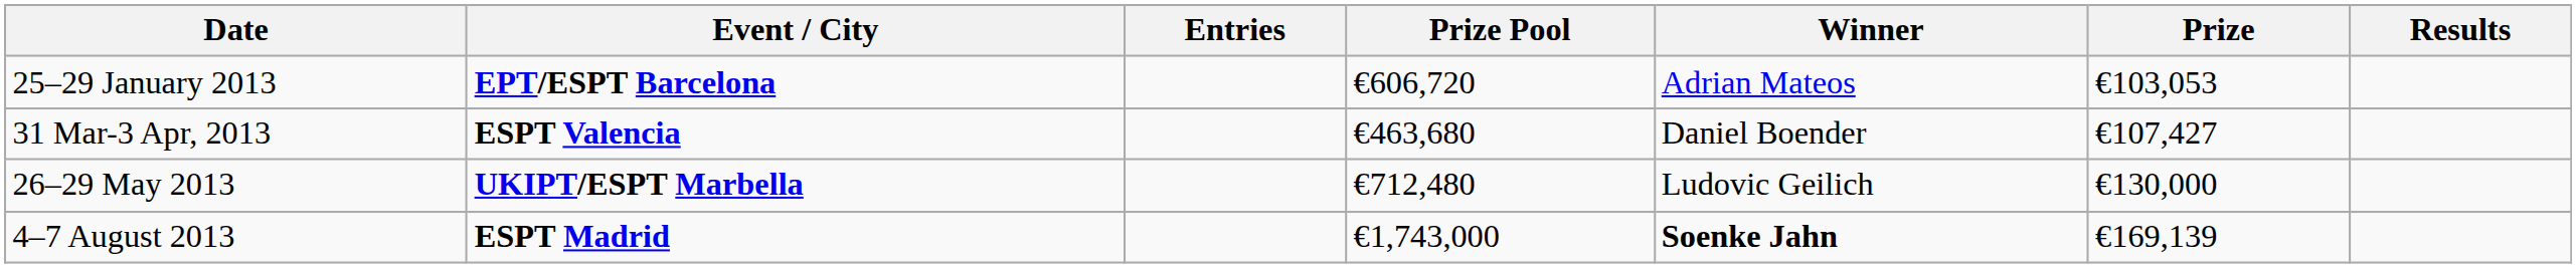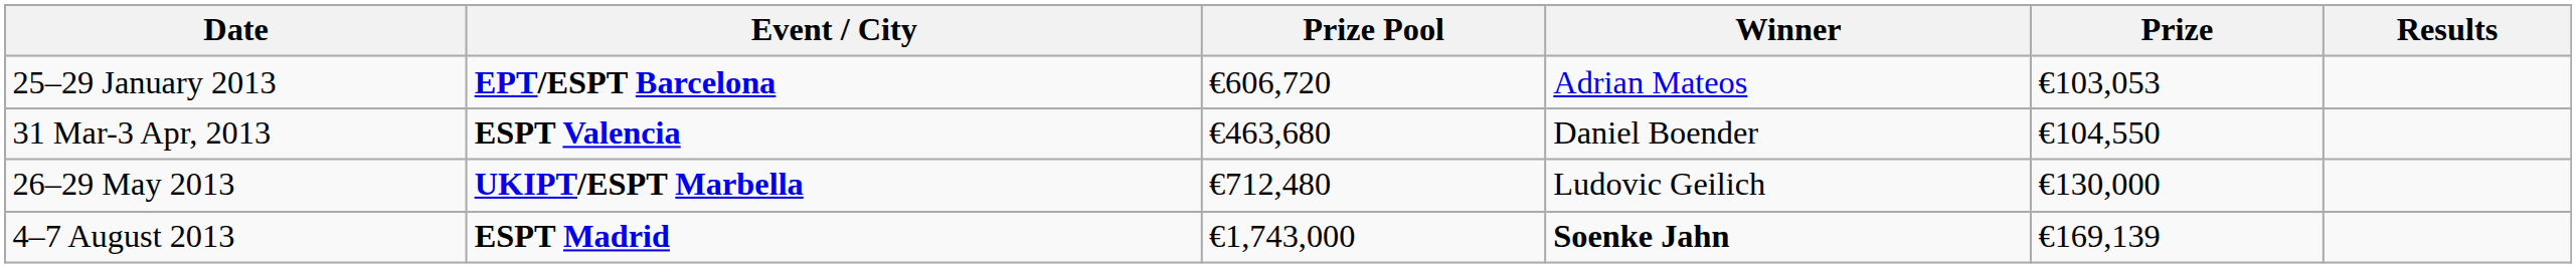- column: Entries
31 Mar-3 Apr, 2013 | Prize: €107,427 -> €104,550
